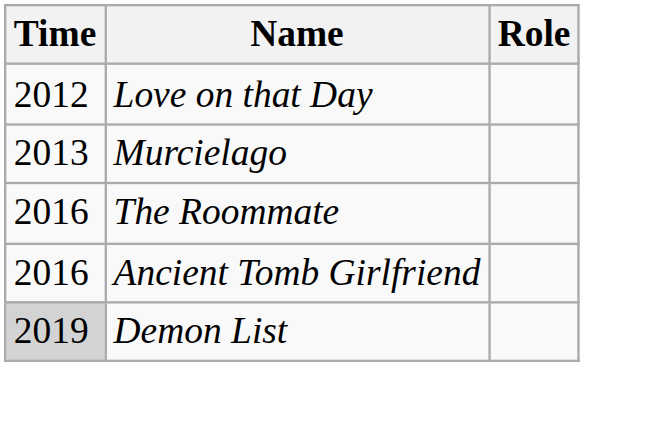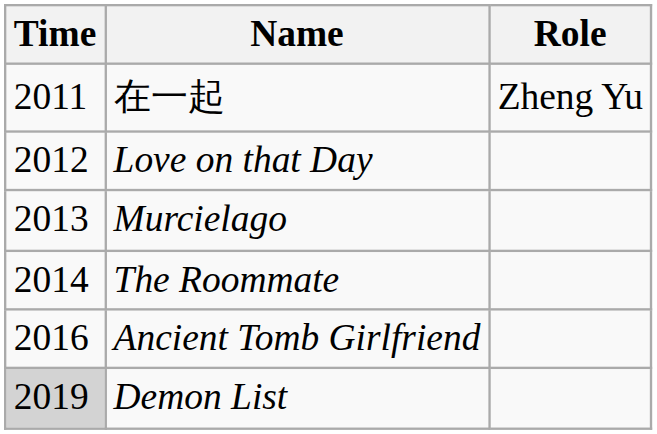+ row: 2011 | 在一起 | Zheng Yu
The Roommate | Time: 2016 -> 2014
